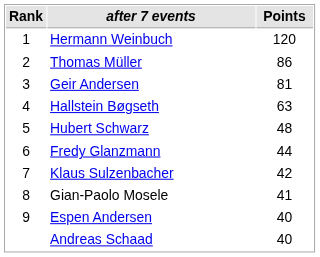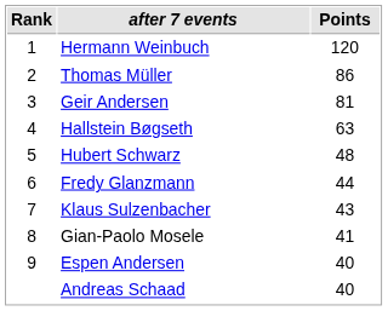Klaus Sulzenbacher | Points: 42 -> 43
